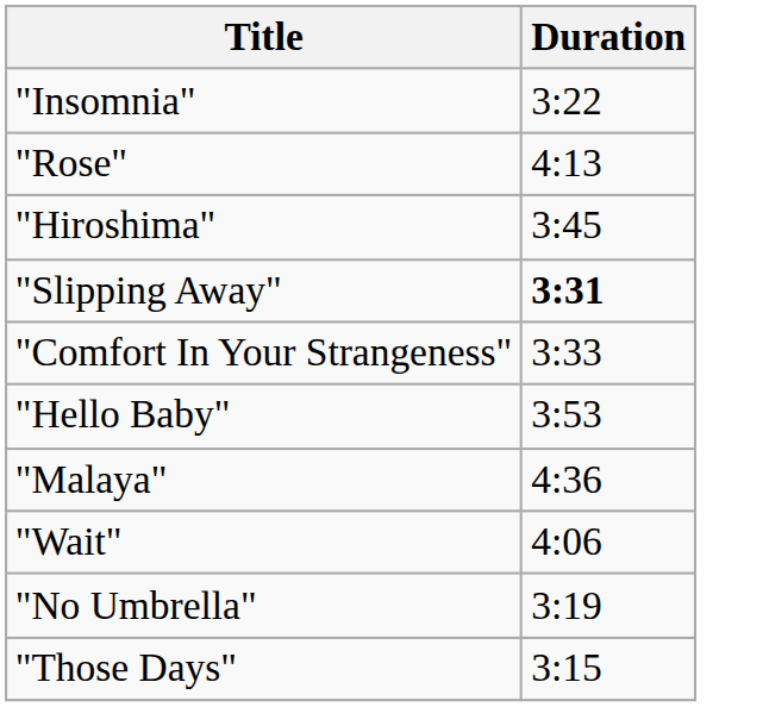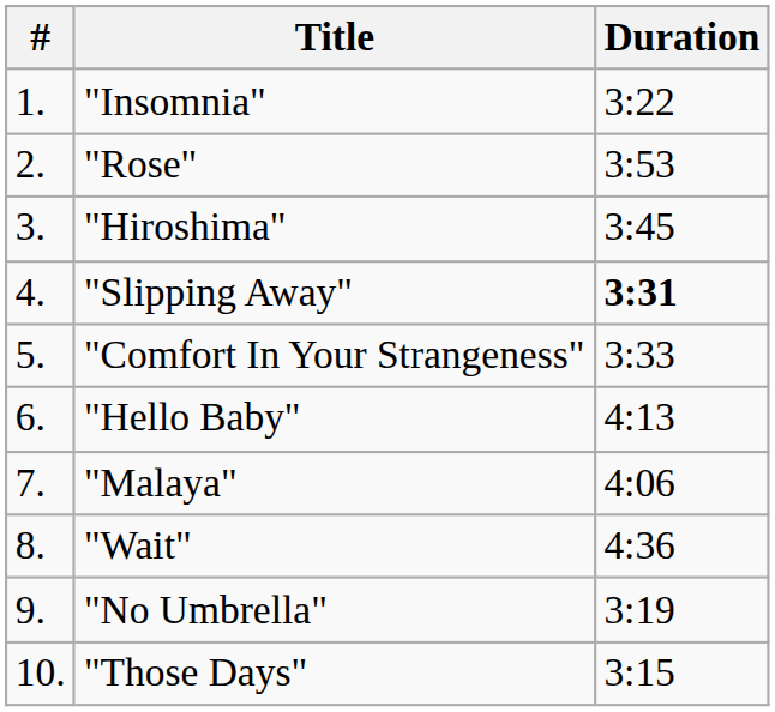+ column: # | 1. | 2. | 3. | 4. | 5. | 6. | 7. | 8. | 9. | 10.
"Rose" | Duration: 4:13 -> 3:53
"Hello Baby" | Duration: 3:53 -> 4:13
"Malaya" | Duration: 4:36 -> 4:06
"Wait" | Duration: 4:06 -> 4:36
